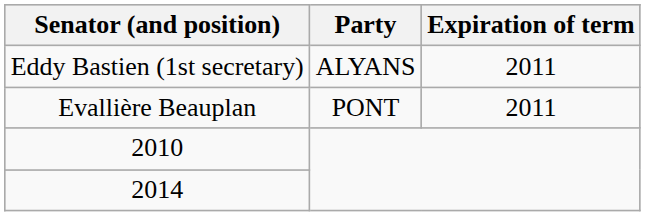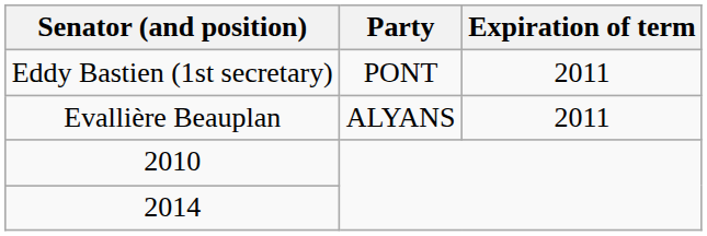Eddy Bastien (1st secretary) | Party: ALYANS -> PONT
Evallière Beauplan | Party: PONT -> ALYANS
